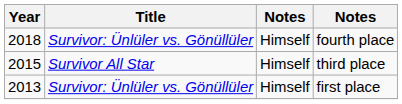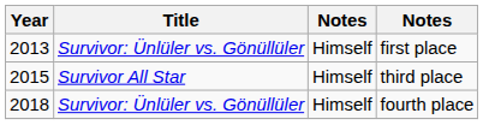rows swapped: first place <-> fourth place
